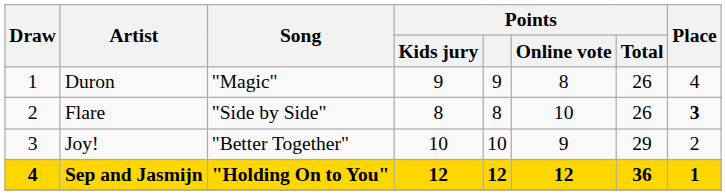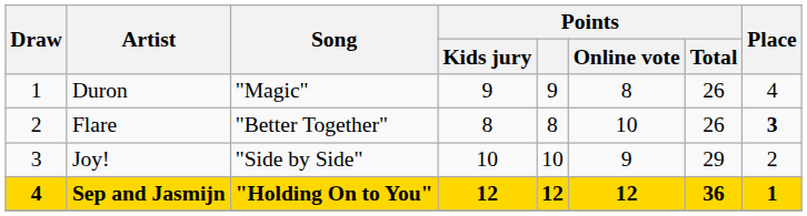Flare | Song: "Side by Side" -> "Better Together"
Joy! | Song: "Better Together" -> "Side by Side"
